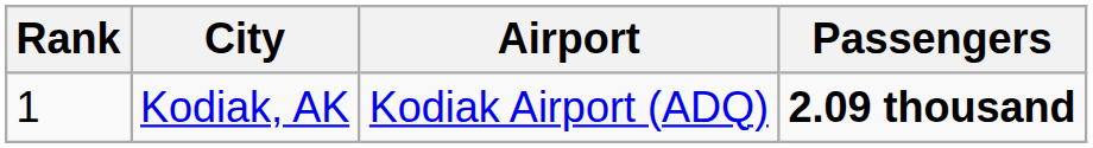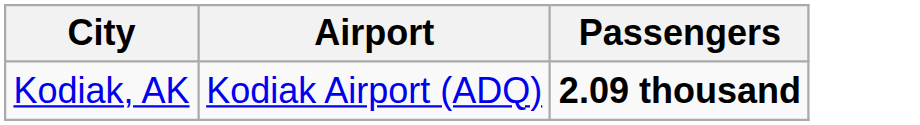- column: Rank | 1
